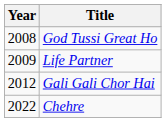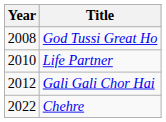Life Partner | Year: 2009 -> 2010
